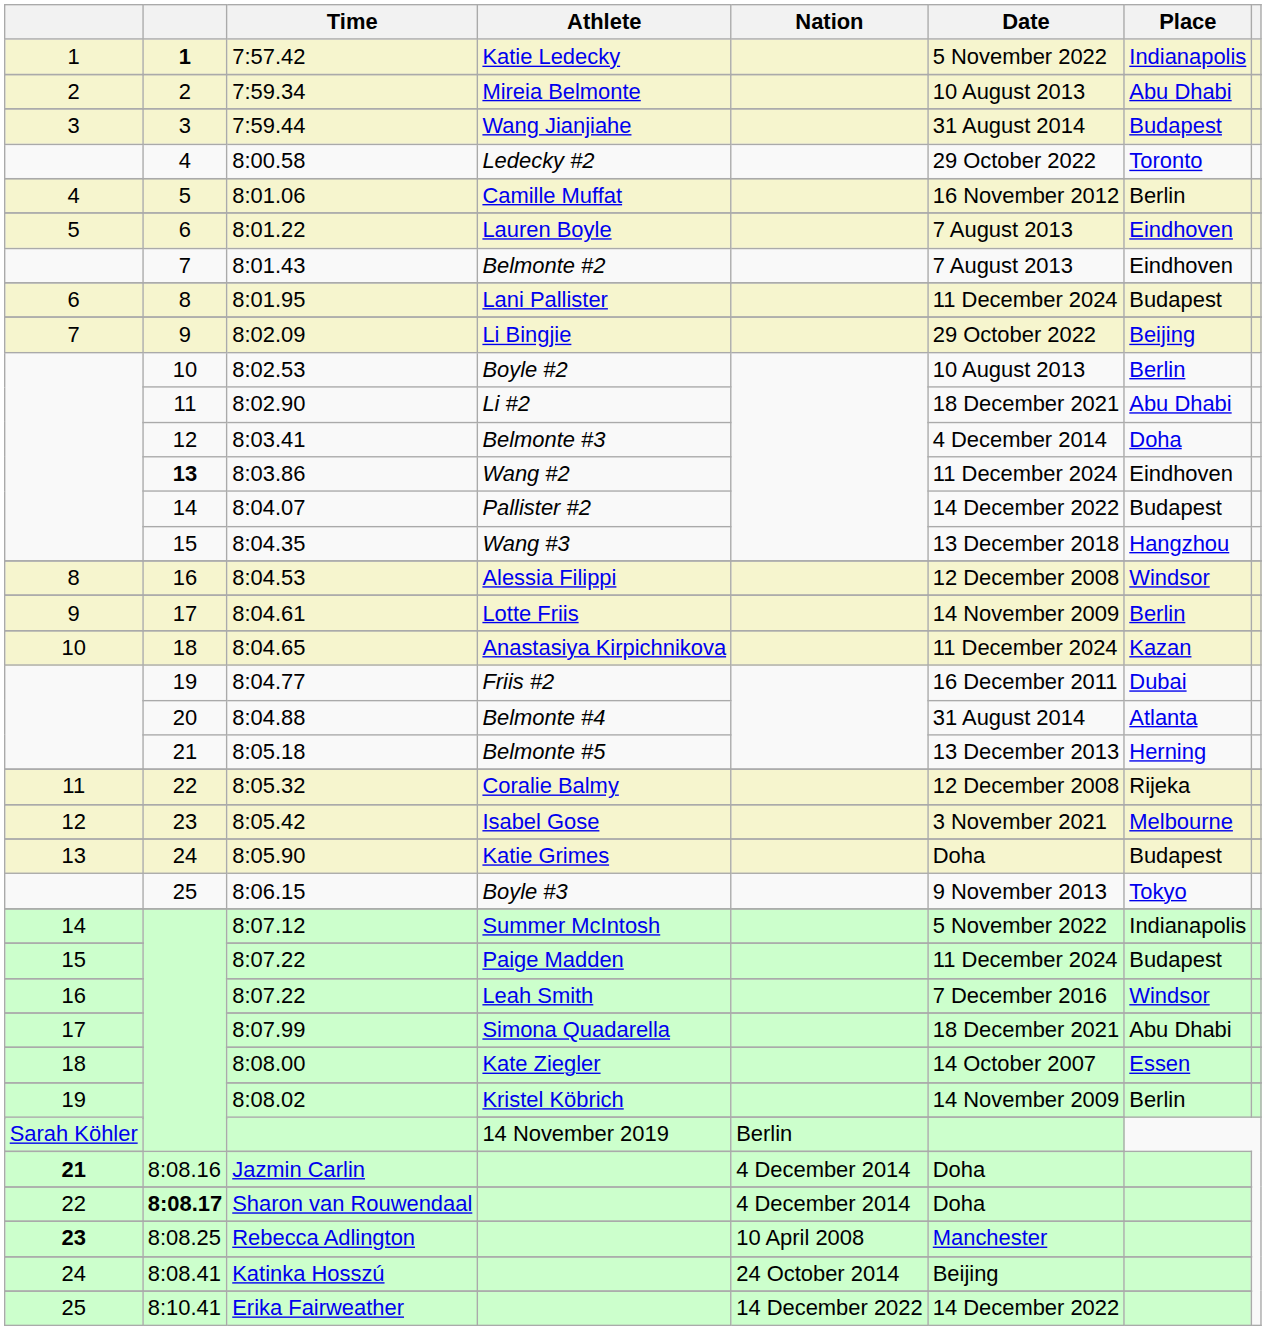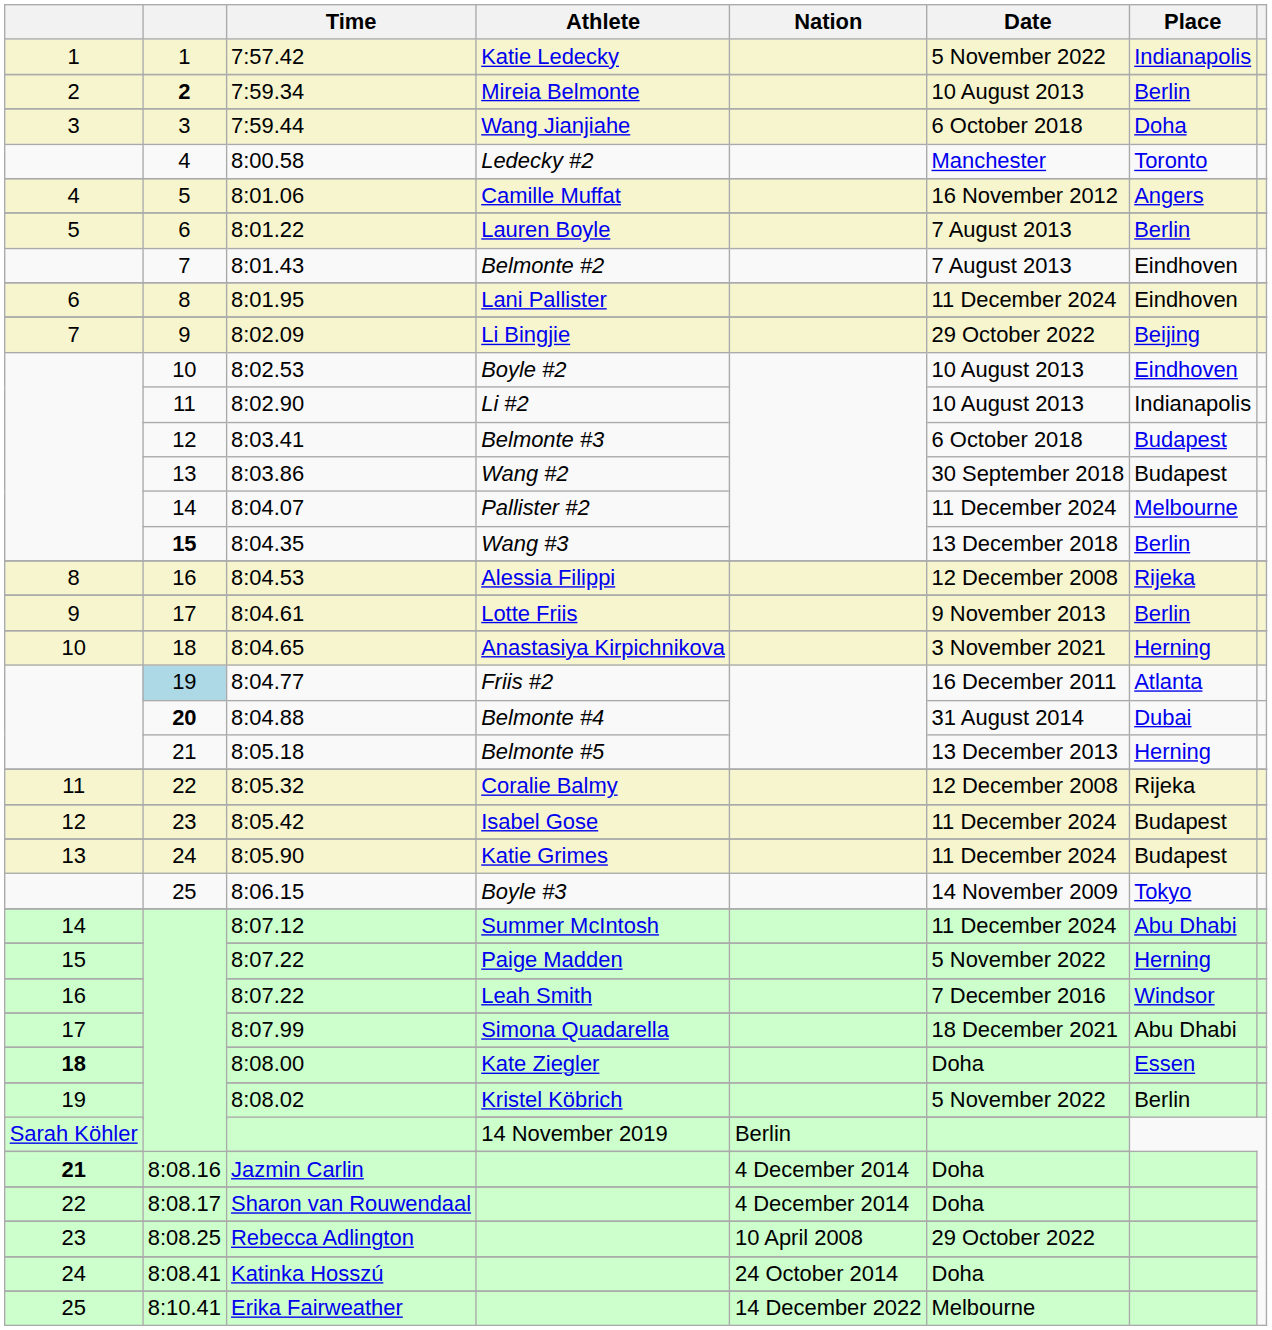7:57.42 | column 2: bold -> normal
7:59.34 | column 2: normal -> bold
7:59.34 | Place: Abu Dhabi -> Berlin
7:59.44 | Date: 31 August 2014 -> 6 October 2018
7:59.44 | Place: Budapest -> Doha
8:00.58 | Date: 29 October 2022 -> Manchester
8:01.06 | Place: Berlin -> Angers
8:01.22 | Place: Eindhoven -> Berlin
8:01.95 | Place: Budapest -> Eindhoven
8:02.53 | Place: Berlin -> Eindhoven
8:02.90 | Date: 18 December 2021 -> 10 August 2013
8:02.90 | Place: Abu Dhabi -> Indianapolis
8:03.41 | Date: 4 December 2014 -> 6 October 2018
8:03.41 | Place: Doha -> Budapest
8:03.86 | column 2: bold -> normal
8:03.86 | Date: 11 December 2024 -> 30 September 2018
8:03.86 | Place: Eindhoven -> Budapest
8:04.07 | Date: 14 December 2022 -> 11 December 2024
8:04.07 | Place: Budapest -> Melbourne
8:04.35 | column 2: normal -> bold
8:04.35 | Place: Hangzhou -> Berlin
8:04.53 | Place: Windsor -> Rijeka
8:04.61 | Date: 14 November 2009 -> 9 November 2013
8:04.65 | Date: 11 December 2024 -> 3 November 2021
8:04.65 | Place: Kazan -> Herning
8:04.77 | column 2: no background -> lightblue background
8:04.77 | Place: Dubai -> Atlanta
8:04.88 | column 2: normal -> bold
8:04.88 | Place: Atlanta -> Dubai
8:05.42 | Date: 3 November 2021 -> 11 December 2024
8:05.42 | Place: Melbourne -> Budapest
8:05.90 | Date: Doha -> 11 December 2024
8:06.15 | Date: 9 November 2013 -> 14 November 2009
8:07.12 | Date: 5 November 2022 -> 11 December 2024
8:07.12 | Place: Indianapolis -> Abu Dhabi
8:07.22 / Paige Madden | Date: 11 December 2024 -> 5 November 2022
8:07.22 / Paige Madden | Place: Budapest -> Herning
8:08.00 | column 1: normal -> bold
8:08.00 | Date: 14 October 2007 -> Doha
8:08.02 / Kristel Köbrich | Date: 14 November 2009 -> 5 November 2022
Sharon van Rouwendaal | column 2: bold -> normal
Rebecca Adlington | column 1: bold -> normal
Rebecca Adlington | Date: Manchester -> 29 October 2022
Katinka Hosszú | Date: Beijing -> Doha
Erika Fairweather | Date: 14 December 2022 -> Melbourne
